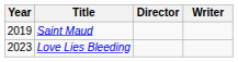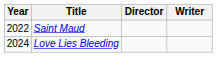Saint Maud | Year: 2019 -> 2022
Love Lies Bleeding | Year: 2023 -> 2024
